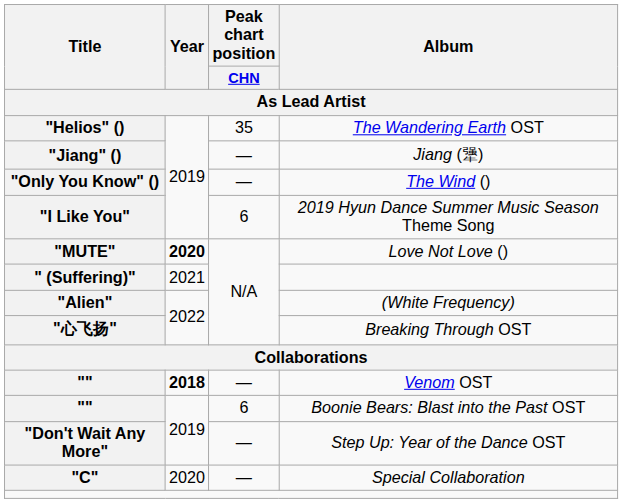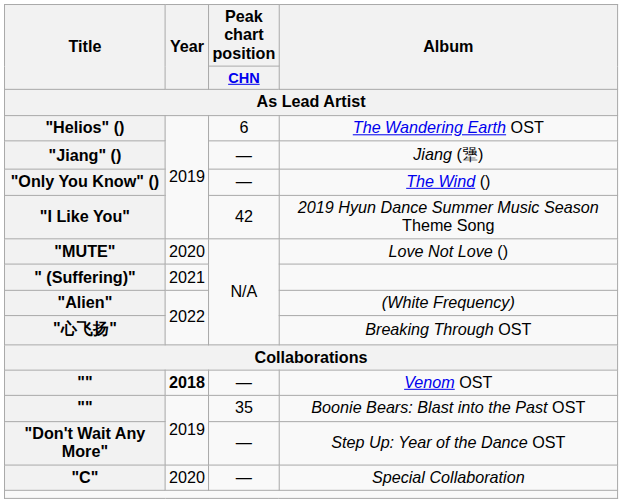"Helios" () | Peak chart position / CHN: 35 -> 6
"I Like You" | Peak chart position / CHN: 6 -> 42
"MUTE" | Year: bold -> normal
"" / Boonie Bears: Blast into the Past OST | Peak chart position / CHN: 6 -> 35
